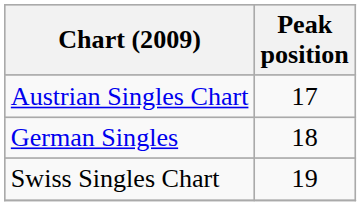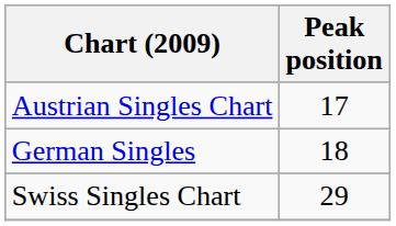Swiss Singles Chart | Peak position: 19 -> 29
